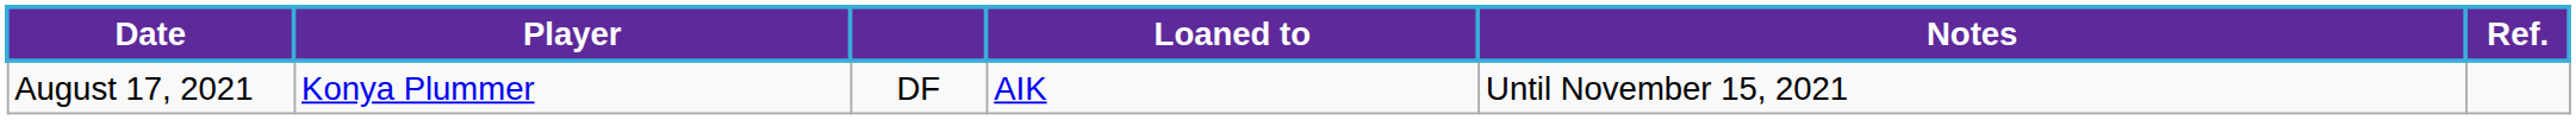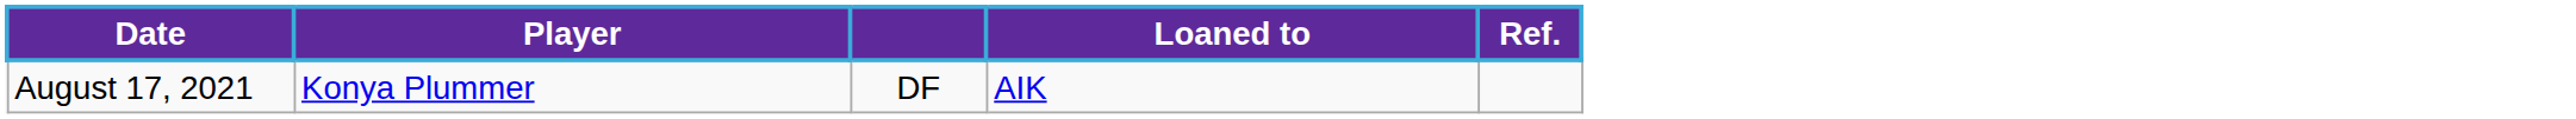- column: Notes | Until November 15, 2021
